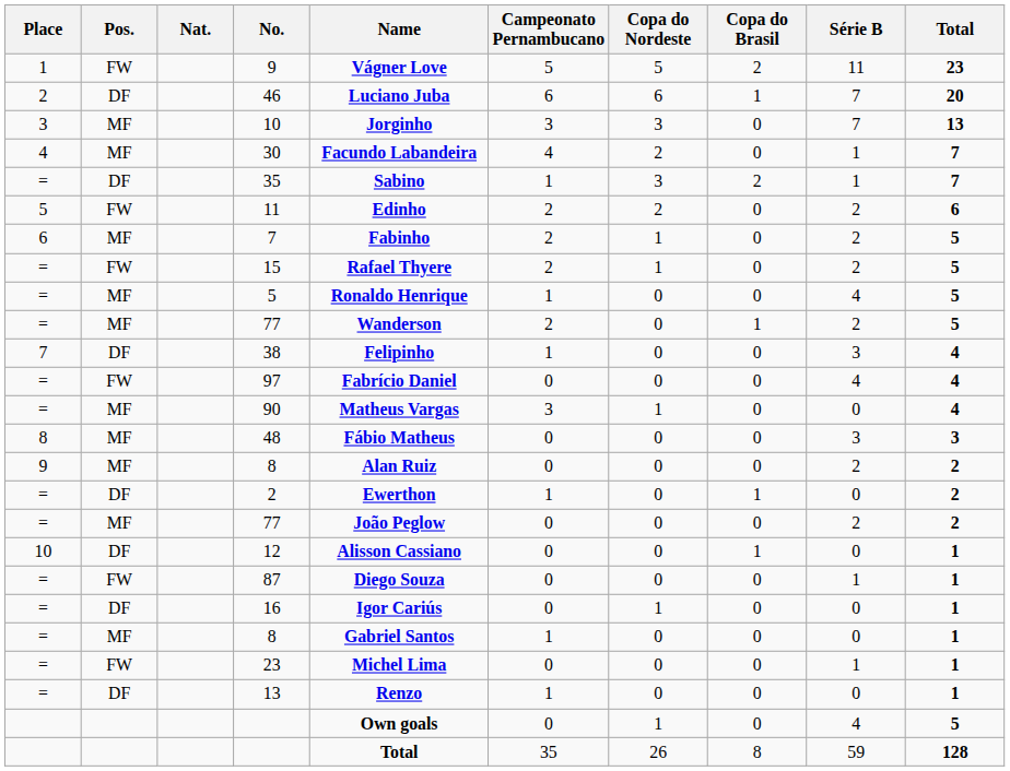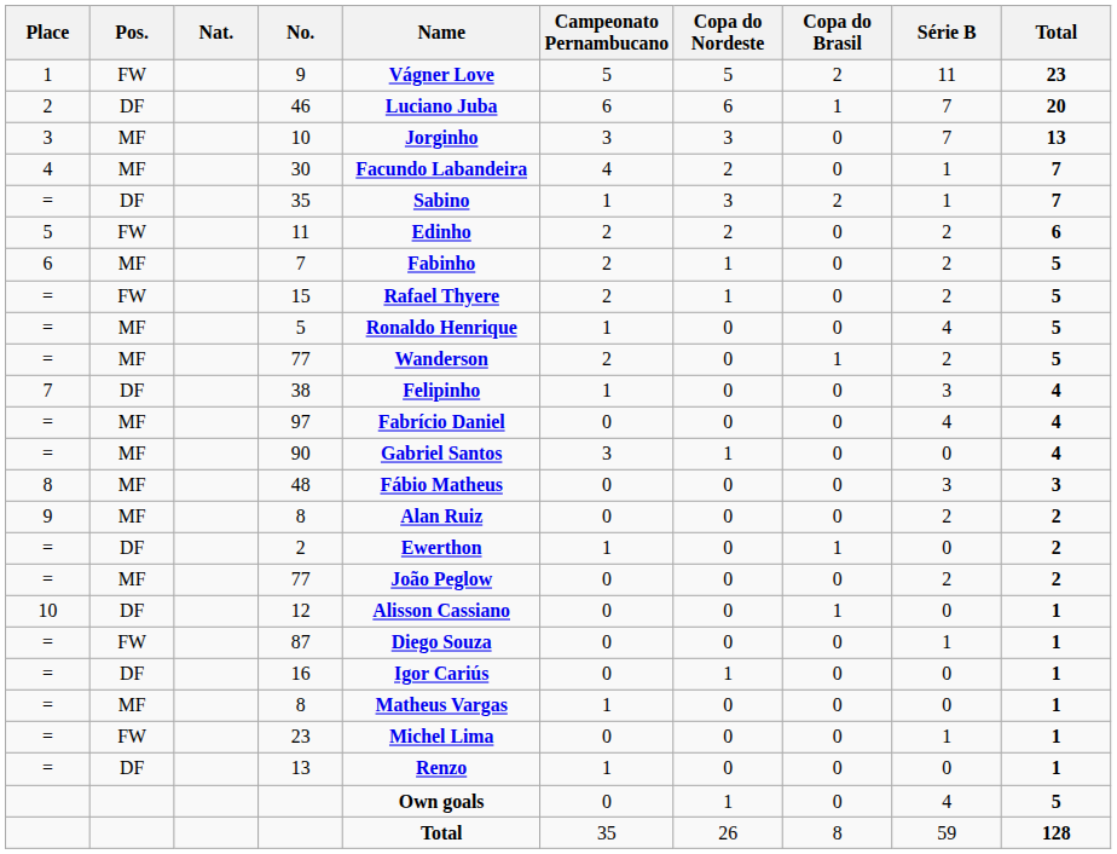97 | Pos.: FW -> MF
90 | Name: Matheus Vargas -> Gabriel Santos
= / 8 | Name: Gabriel Santos -> Matheus Vargas
